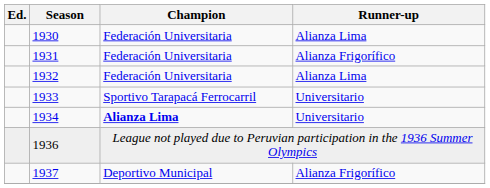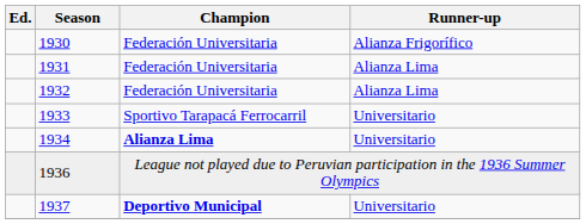1930 | Runner-up: Alianza Lima -> Alianza Frigorífico
1931 | Runner-up: Alianza Frigorífico -> Alianza Lima
1937 | Champion: normal -> bold
1937 | Runner-up: Alianza Frigorífico -> Universitario
